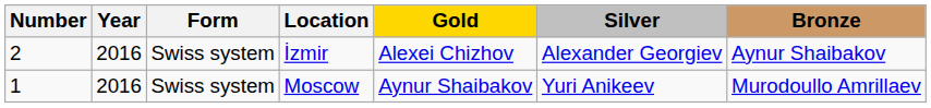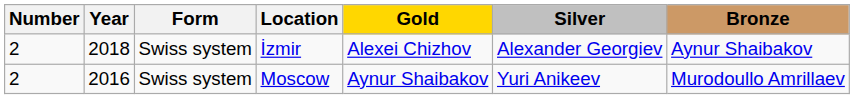İzmir | Year: 2016 -> 2018
Moscow | Number: 1 -> 2
